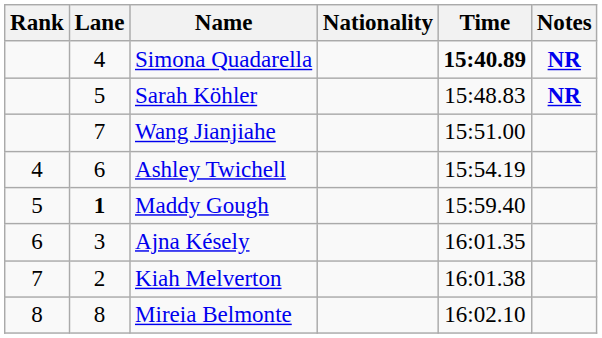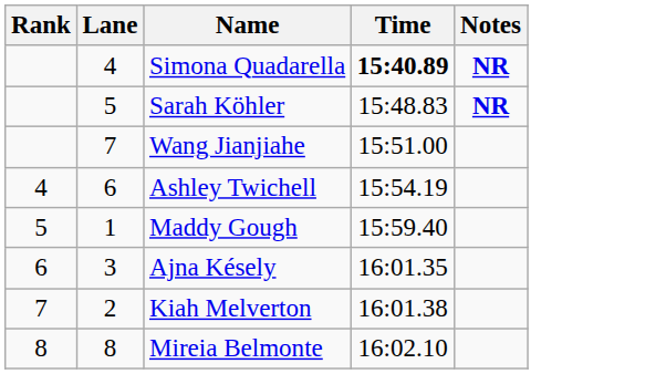- column: Nationality
Maddy Gough | Lane: bold -> normal
